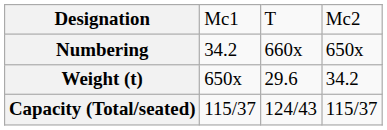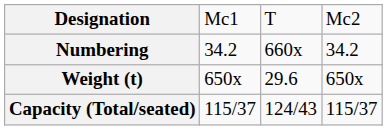Numbering | column 4: 650x -> 34.2
Weight (t) | column 4: 34.2 -> 650x
